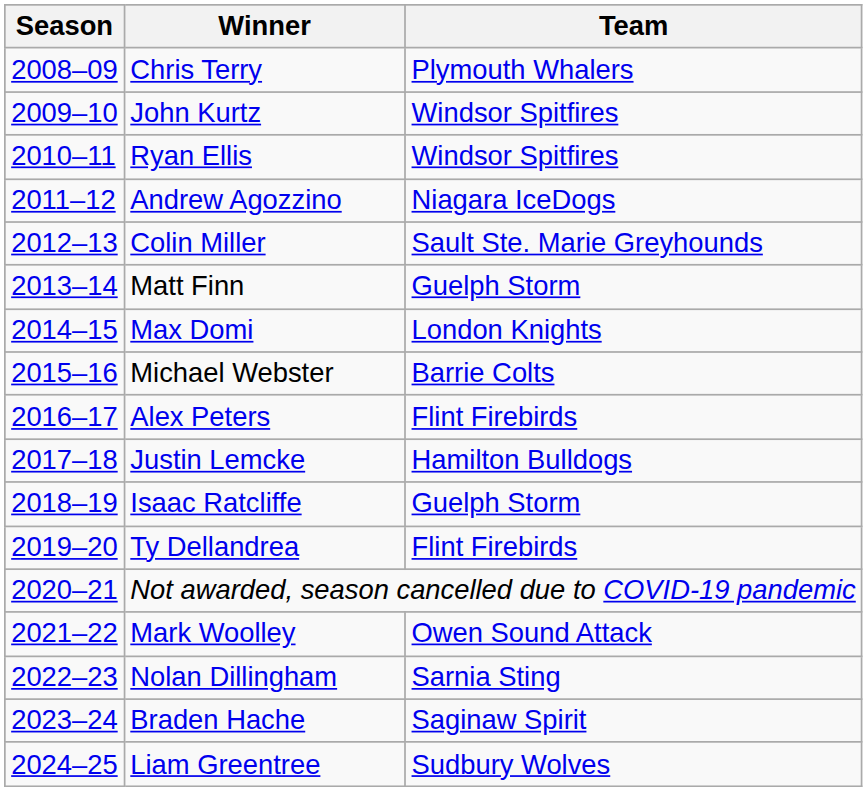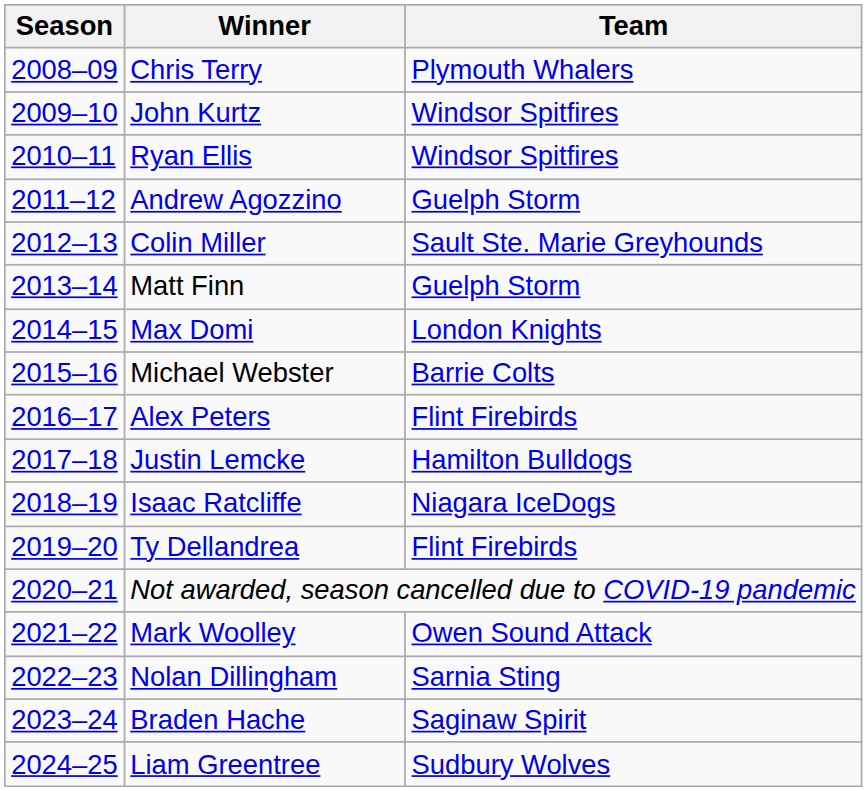Andrew Agozzino | Team: Niagara IceDogs -> Guelph Storm
Isaac Ratcliffe | Team: Guelph Storm -> Niagara IceDogs
